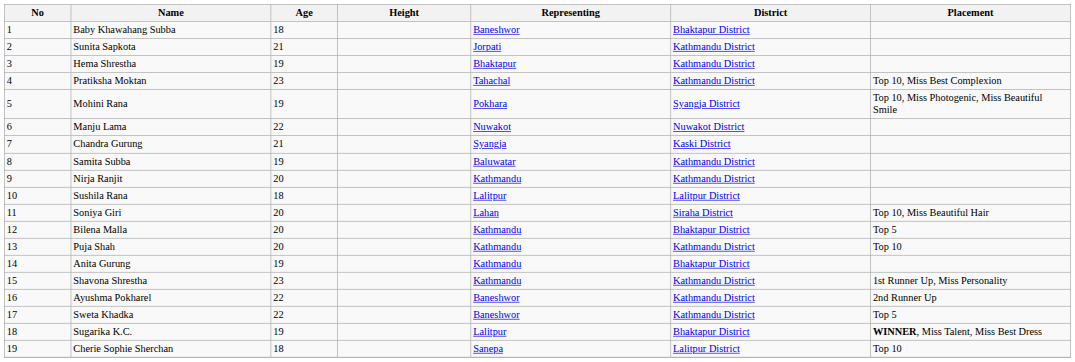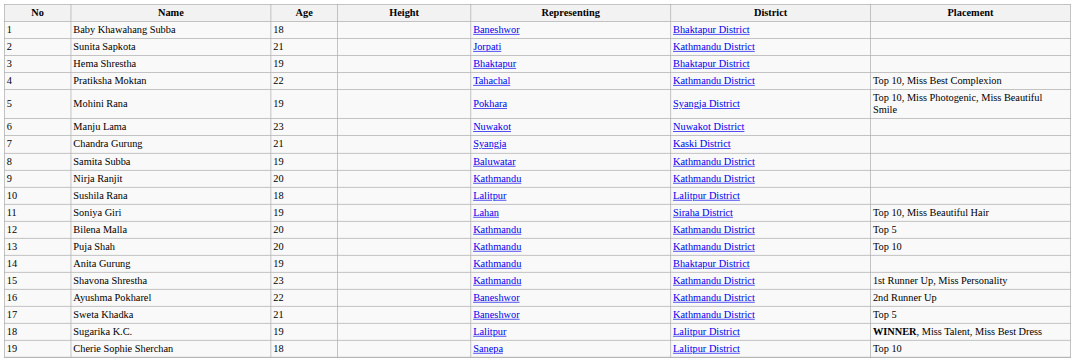Hema Shrestha | District: Kathmandu District -> Bhaktapur District
Pratiksha Moktan | Age: 23 -> 22
Manju Lama | Age: 22 -> 23
Soniya Giri | Age: 20 -> 19
Bilena Malla | District: Bhaktapur District -> Kathmandu District
Sweta Khadka | Age: 22 -> 21
Sugarika K.C. | District: Bhaktapur District -> Lalitpur District
